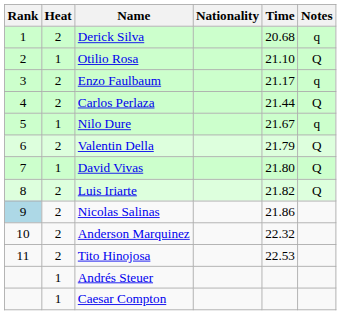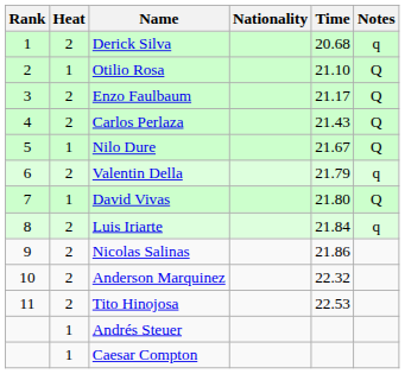Enzo Faulbaum | Notes: q -> Q
Carlos Perlaza | Time: 21.44 -> 21.43
Nilo Dure | Notes: q -> Q
Valentin Della | Notes: Q -> q
Luis Iriarte | Time: 21.82 -> 21.84
Luis Iriarte | Notes: Q -> q
Nicolas Salinas | Rank: lightblue background -> no background
